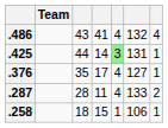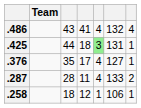.425 | column 4: 14 -> 18
.258 | column 4: 15 -> 12
